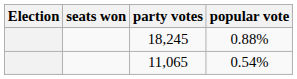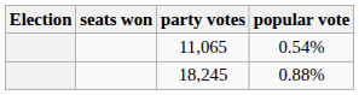rows swapped: 18,245 <-> 11,065
